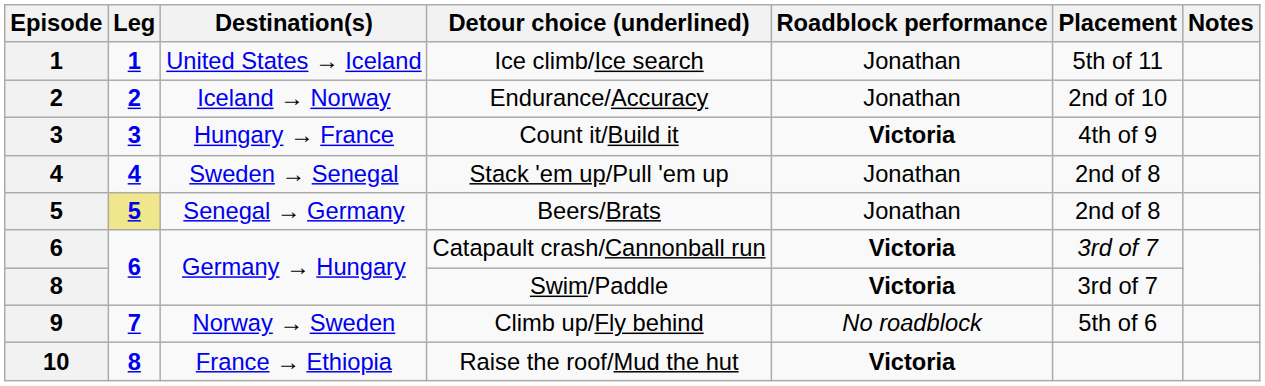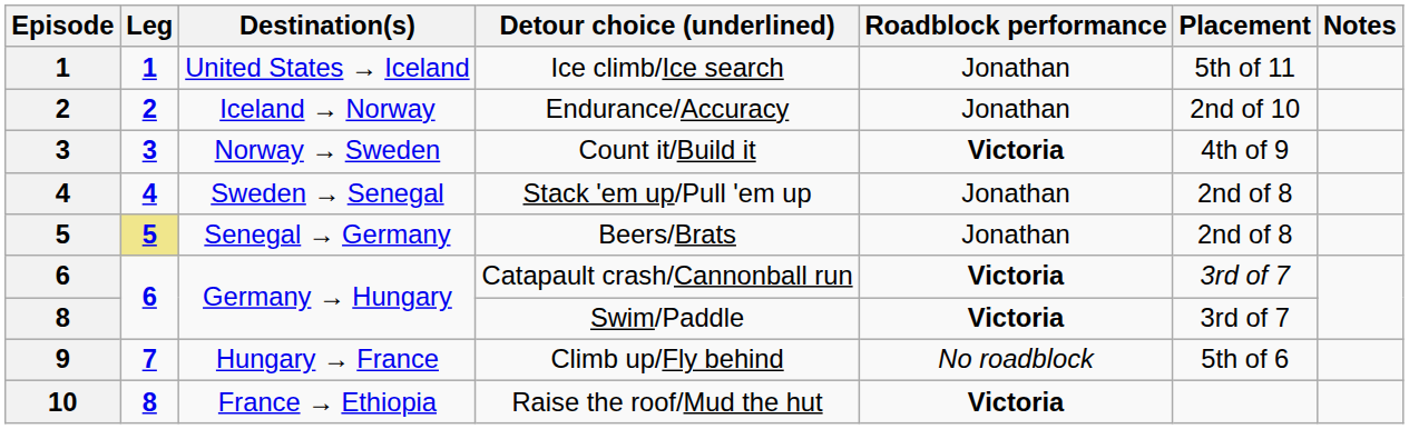Count it/Build it | Destination(s): Hungary → France -> Norway → Sweden
Climb up/Fly behind | Destination(s): Norway → Sweden -> Hungary → France
